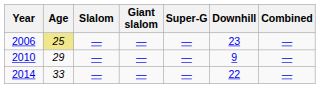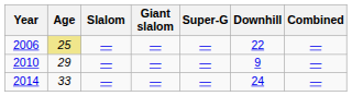2006 | Downhill: 23 -> 22
2014 | Downhill: 22 -> 24
